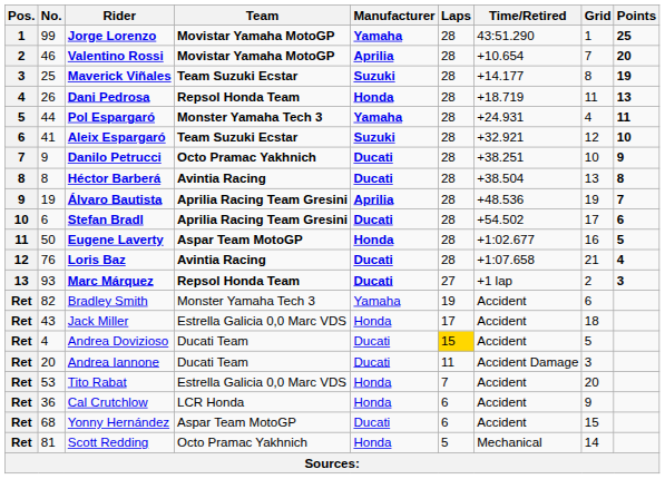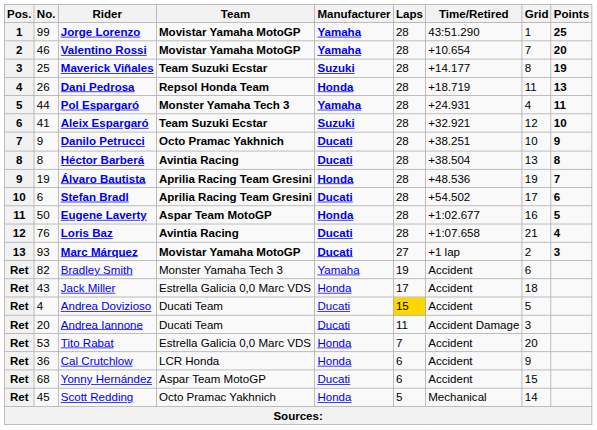Valentino Rossi | Manufacturer: Aprilia -> Yamaha
Álvaro Bautista | Manufacturer: Aprilia -> Honda
Marc Márquez | Team: Repsol Honda Team -> Movistar Yamaha MotoGP
Scott Redding | No.: 81 -> 45
